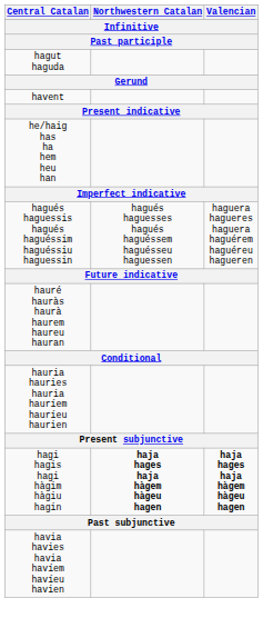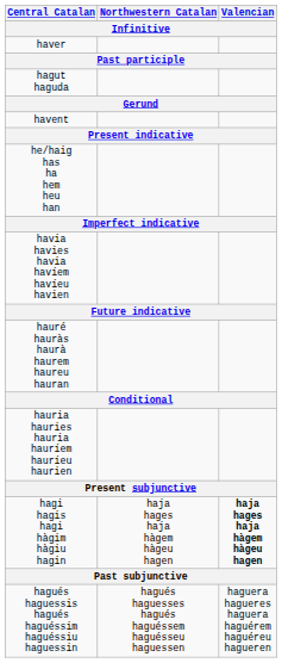+ row: haver
rows swapped: havia havies havia havíem havíeu havien <-> hagués haguessis hagués haguéssim haguéssiu haguessin
hagi hagis hagi hàgim hàgiu hagin | Northwestern Catalan: bold -> normal
